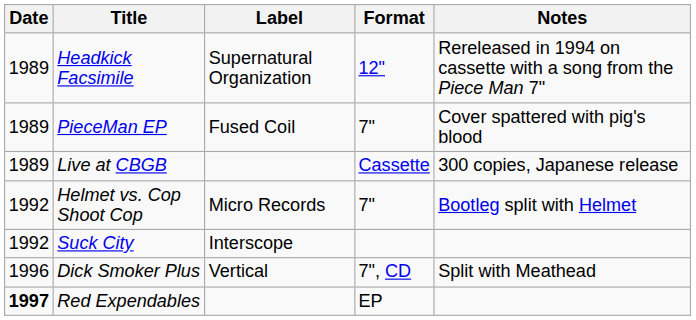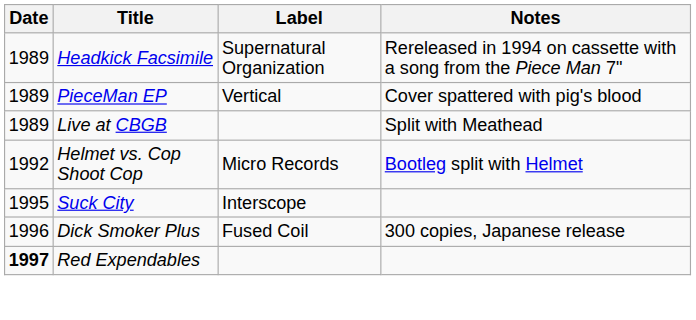- column: Format | 12" | 7" | Cassette | 7" | 7", CD | EP
PieceMan EP | Label: Fused Coil -> Vertical
Live at CBGB | Notes: 300 copies, Japanese release -> Split with Meathead
Suck City | Date: 1992 -> 1995
Dick Smoker Plus | Label: Vertical -> Fused Coil
Dick Smoker Plus | Notes: Split with Meathead -> 300 copies, Japanese release
